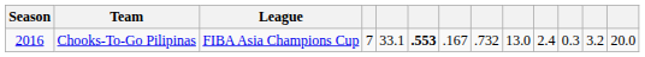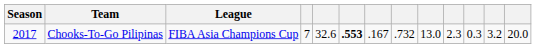Chooks-To-Go Pilipinas | Season: 2016 -> 2017
Chooks-To-Go Pilipinas | column 5: 33.1 -> 32.6
Chooks-To-Go Pilipinas | column 10: 2.4 -> 2.3
